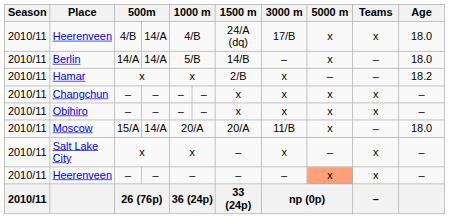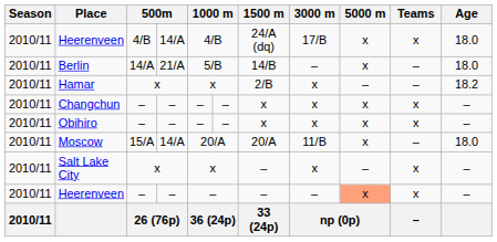Berlin | column 4: 14/A -> 21/A
